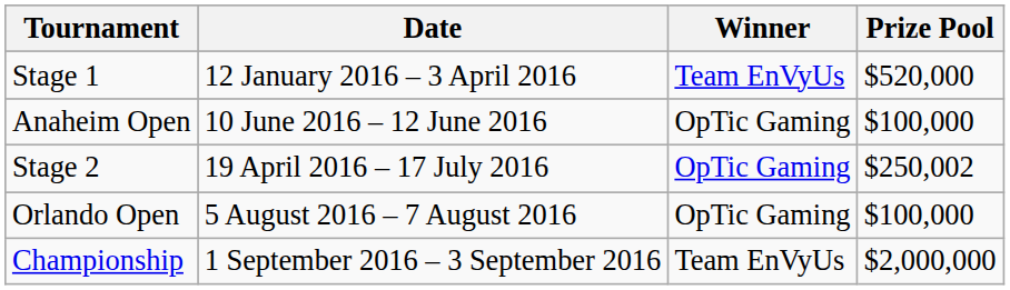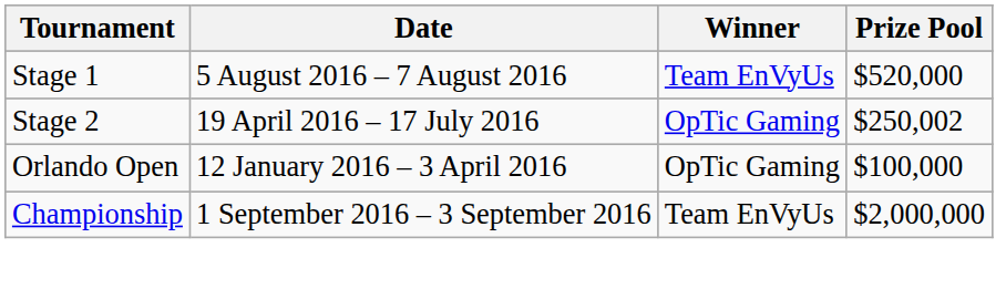Stage 1 | Date: 12 January 2016 – 3 April 2016 -> 5 August 2016 – 7 August 2016
- row: Anaheim Open | 10 June 2016 – 12 June 2016 | OpTic Gaming | $100,000
Orlando Open | Date: 5 August 2016 – 7 August 2016 -> 12 January 2016 – 3 April 2016
